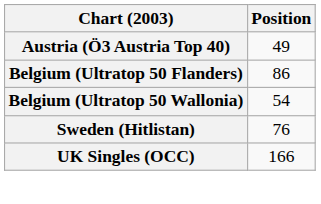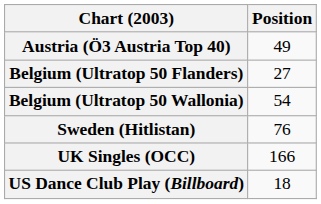Belgium (Ultratop 50 Flanders) | Position: 86 -> 27
+ row: US Dance Club Play (Billboard) | 18
